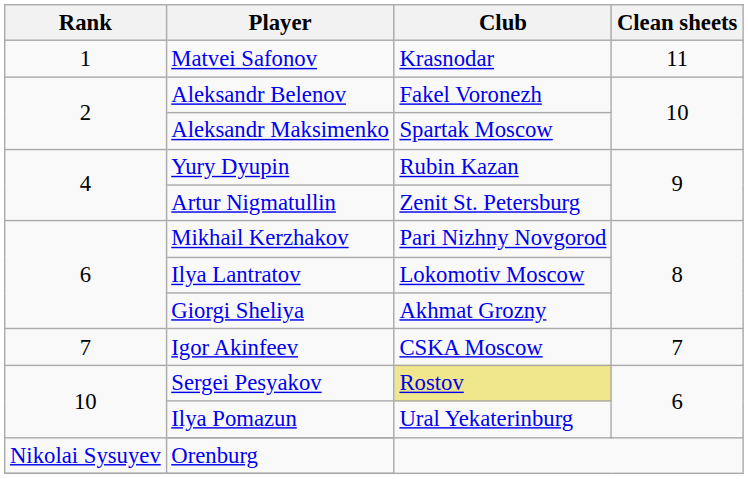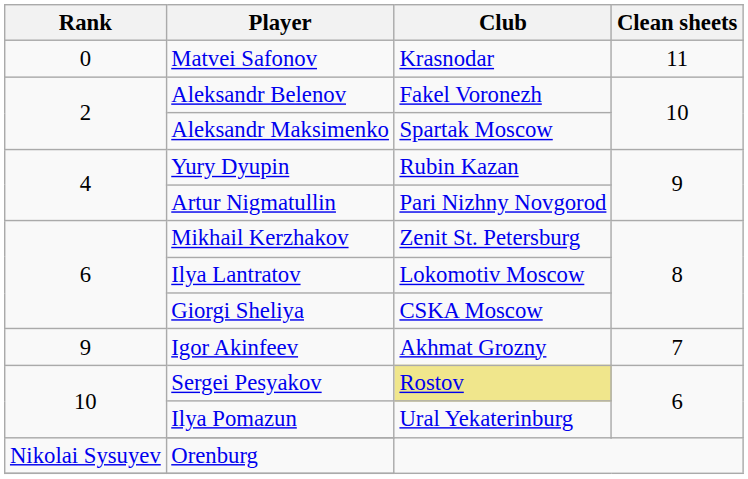Matvei Safonov | Rank: 1 -> 0
Artur Nigmatullin | Club: Zenit St. Petersburg -> Pari Nizhny Novgorod
Mikhail Kerzhakov | Club: Pari Nizhny Novgorod -> Zenit St. Petersburg
Giorgi Sheliya | Club: Akhmat Grozny -> CSKA Moscow
Igor Akinfeev | Rank: 7 -> 9
Igor Akinfeev | Club: CSKA Moscow -> Akhmat Grozny
